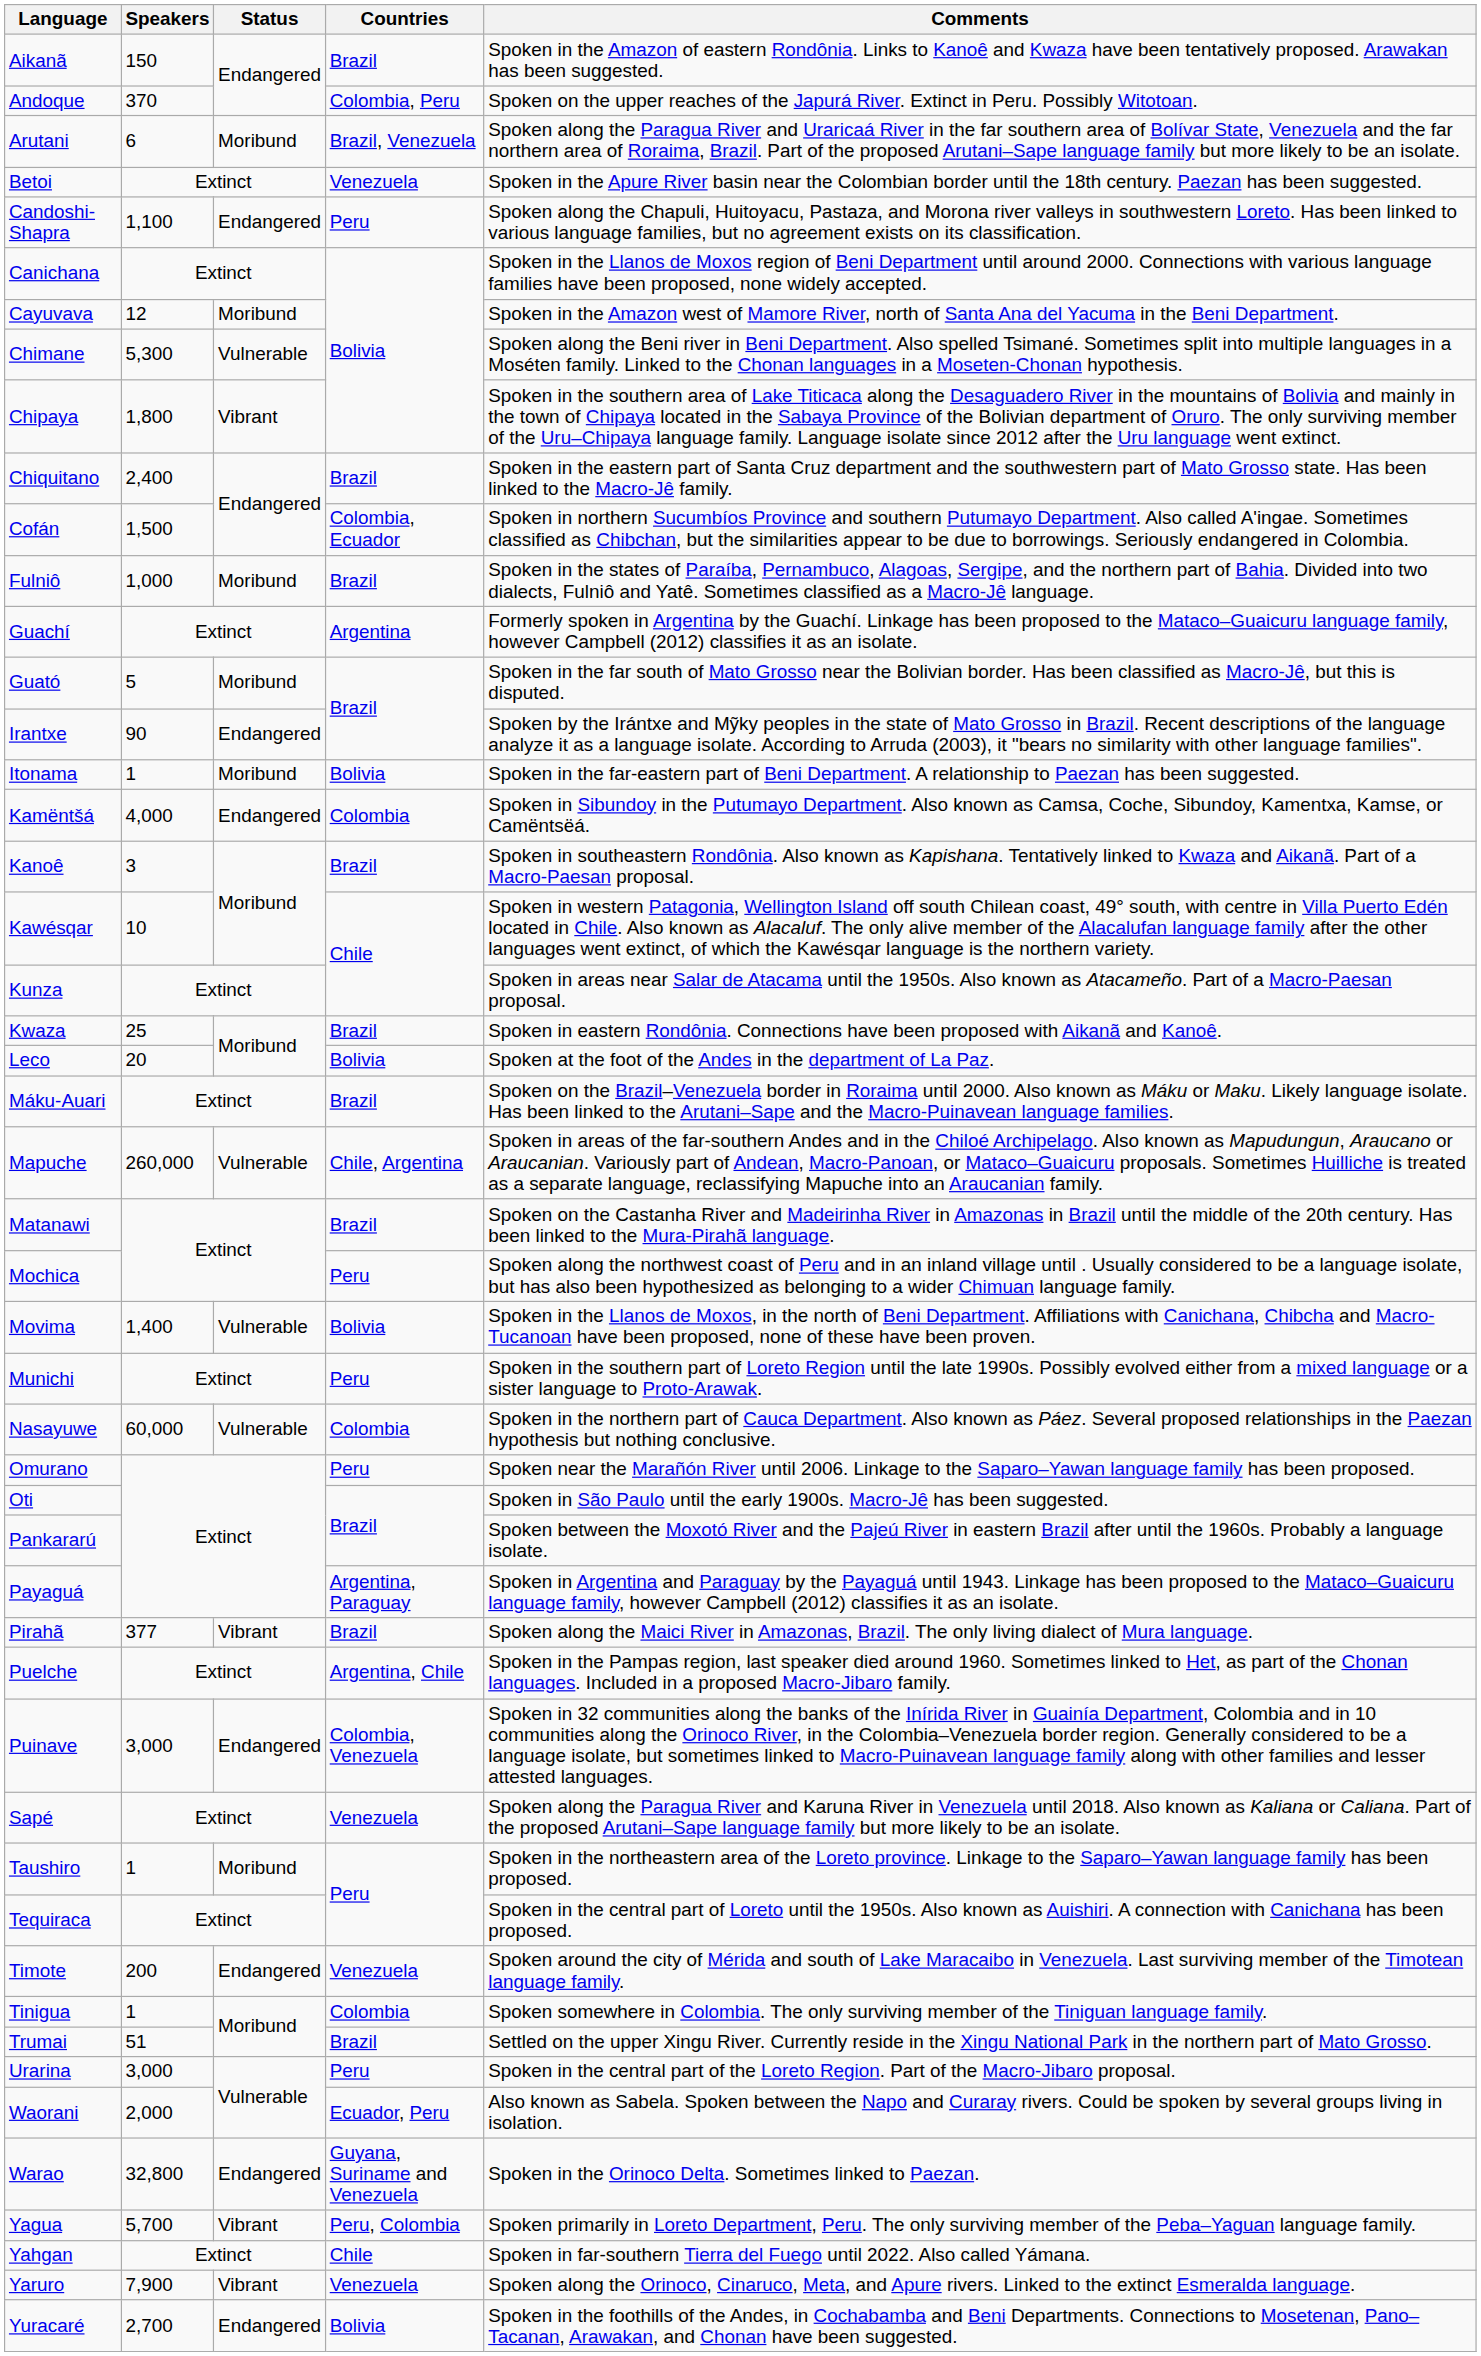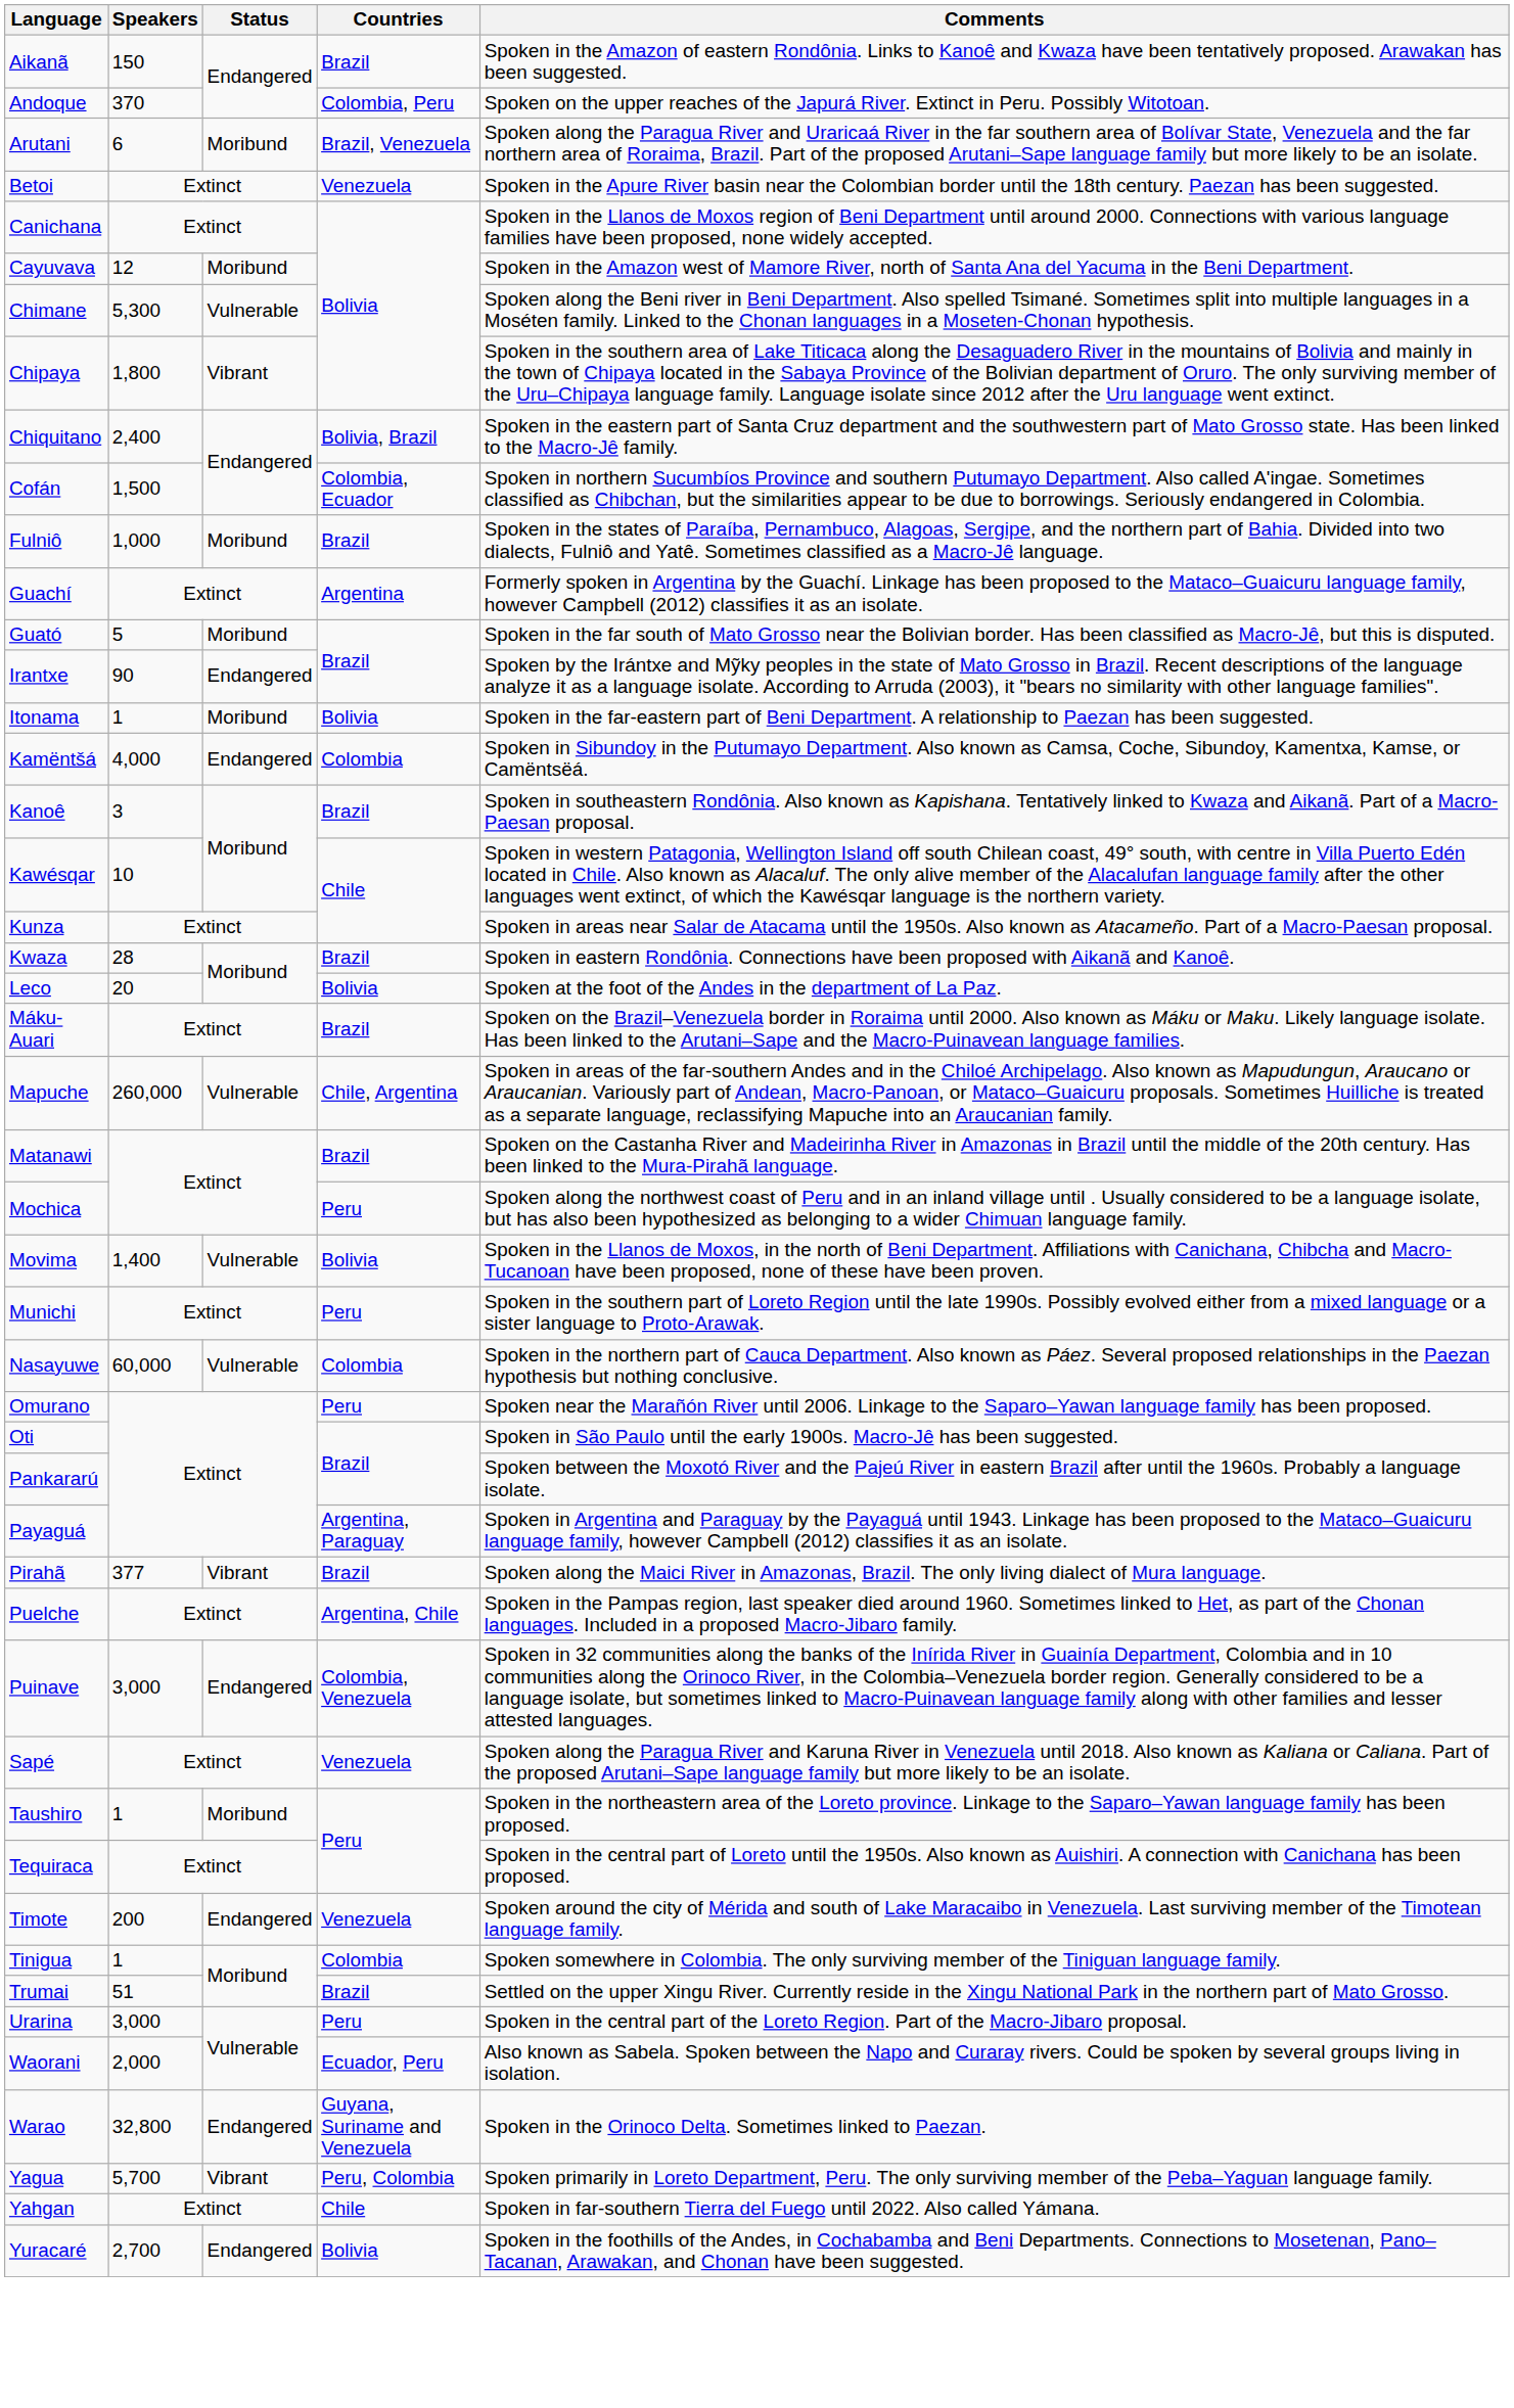- row: Candoshi-Shapra | 1,100 | Endangered | Peru | Spoken along the Chapuli, Huitoyacu, Pastaza, and Morona river valleys in southwestern Loreto. Has been linked to various language families, but no agreement exists on its classification.
Chiquitano | Countries: Brazil -> Bolivia, Brazil
Kwaza | Speakers: 25 -> 28
- row: Yaruro | 7,900 | Vibrant | Venezuela | Spoken along the Orinoco, Cinaruco, Meta, and Apure rivers. Linked to the extinct Esmeralda language.
